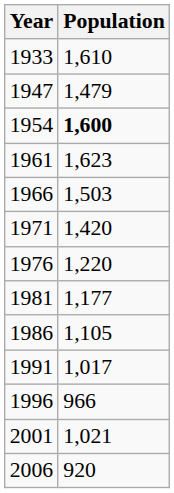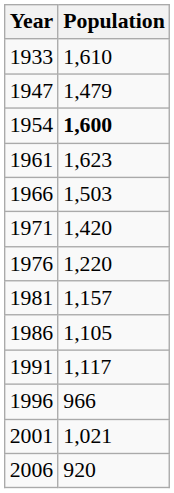1981 | Population: 1,177 -> 1,157
1991 | Population: 1,017 -> 1,117
